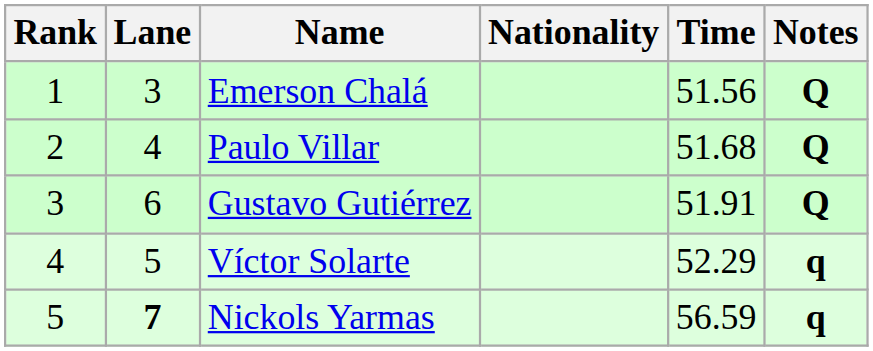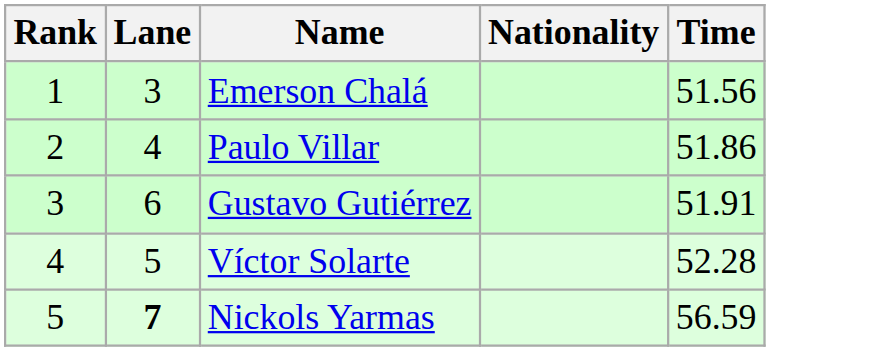- column: Notes | Q | Q | Q | q | q
Paulo Villar | Time: 51.68 -> 51.86
Víctor Solarte | Time: 52.29 -> 52.28
